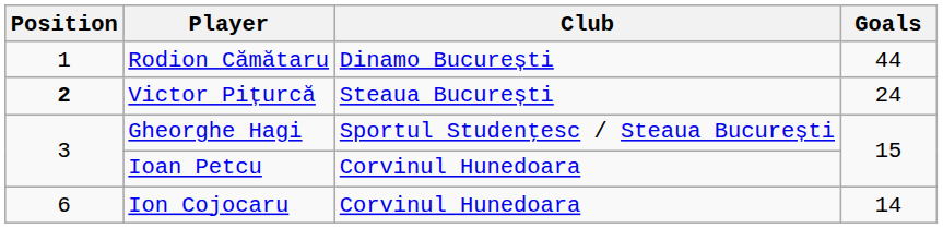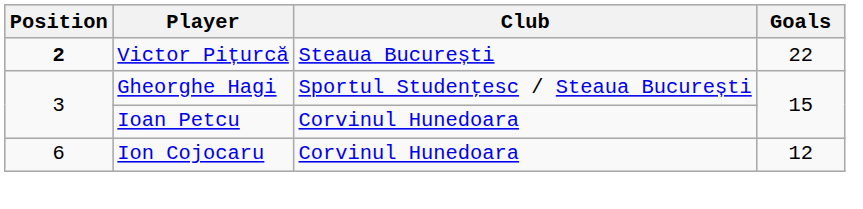- row: 1 | Rodion Cămătaru | Dinamo București | 44
Victor Pițurcă | Goals: 24 -> 22
Ion Cojocaru | Goals: 14 -> 12
